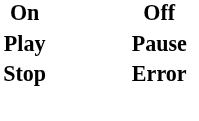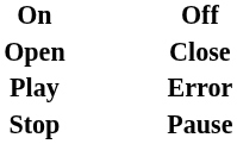+ row: Open | Close
Play | Off: Pause -> Error
Stop | Off: Error -> Pause
